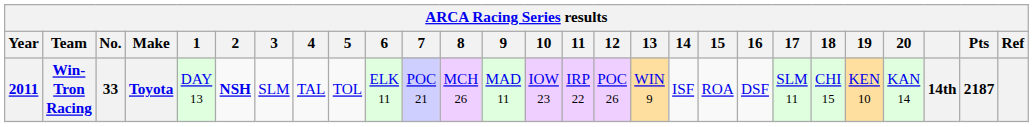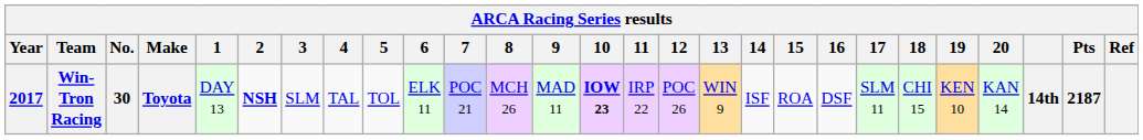Win-Tron Racing | Year: 2011 -> 2017
Win-Tron Racing | No.: 33 -> 30
Win-Tron Racing | 10: normal -> bold
